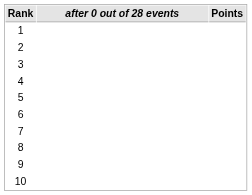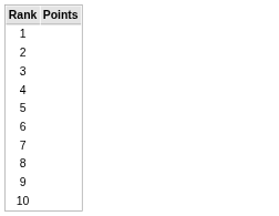- column: after 0 out of 28 events
